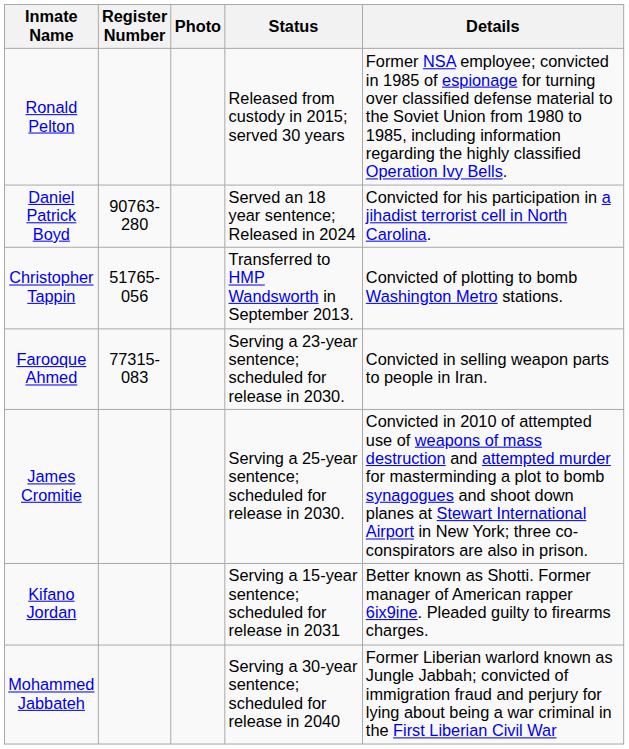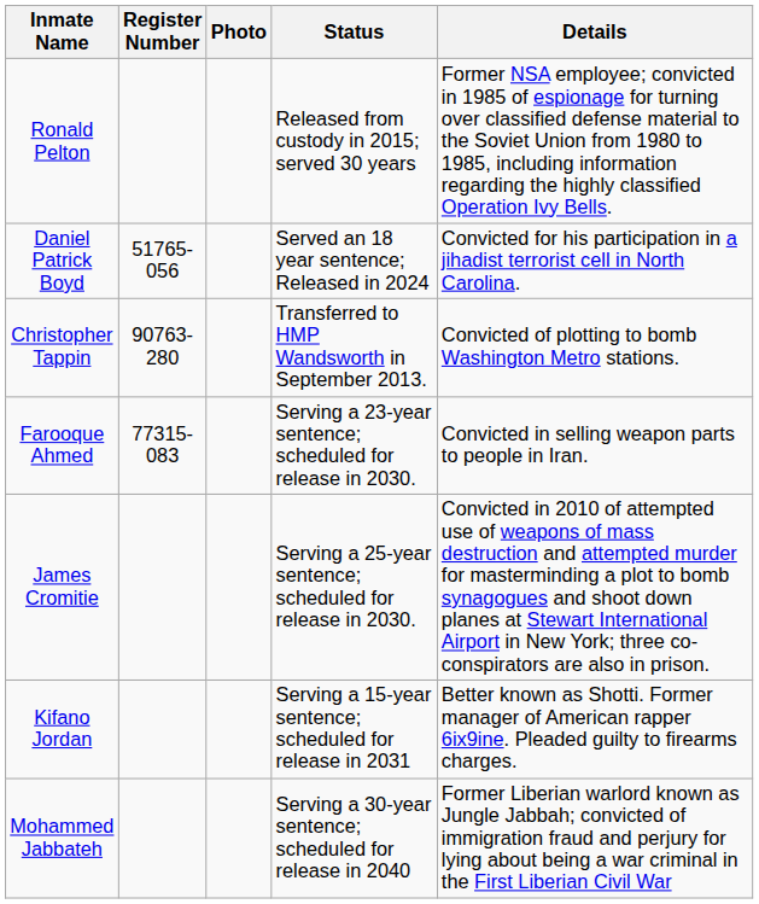Daniel Patrick Boyd | Register Number: 90763-280 -> 51765-056
Christopher Tappin | Register Number: 51765-056 -> 90763-280
